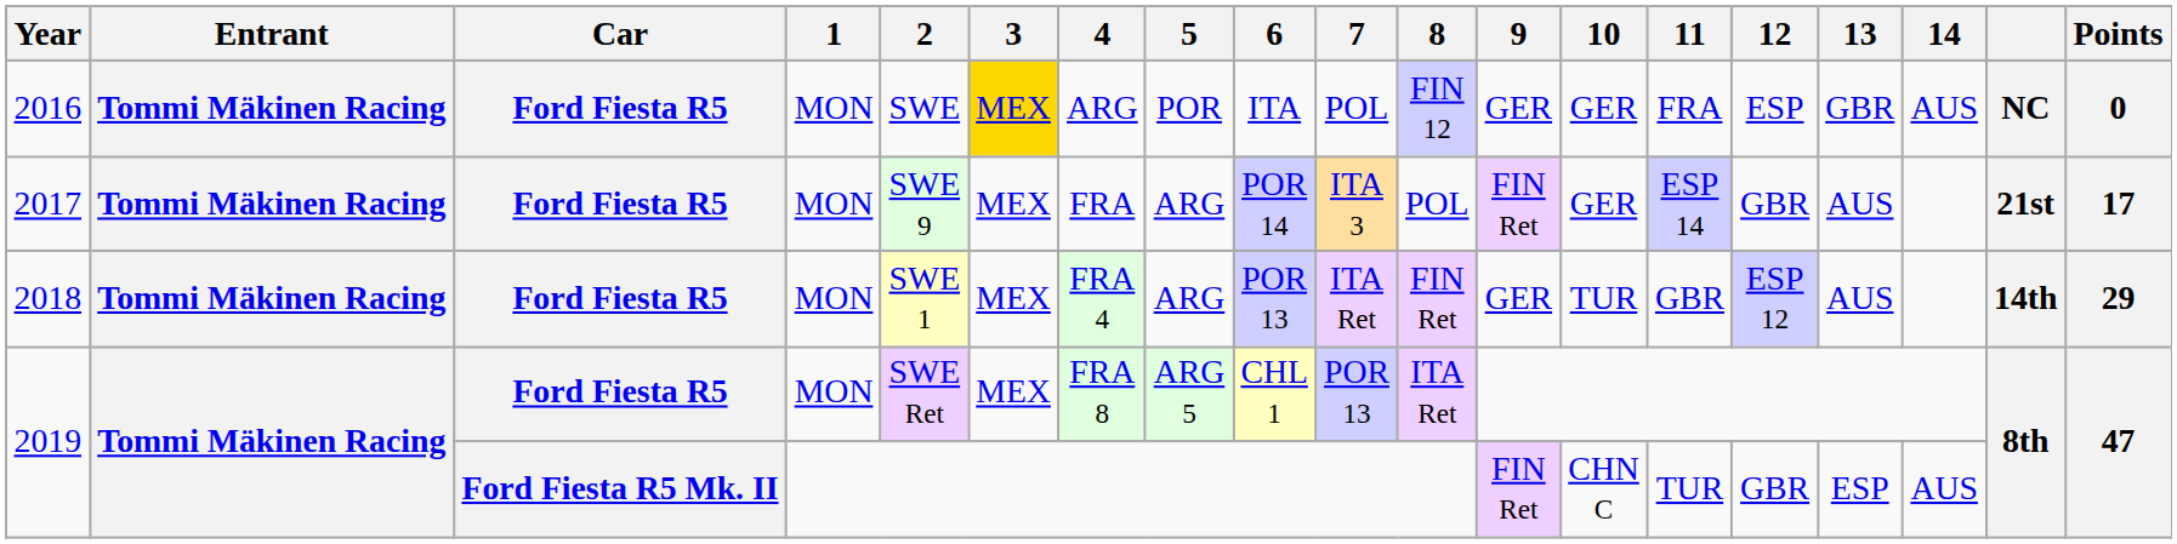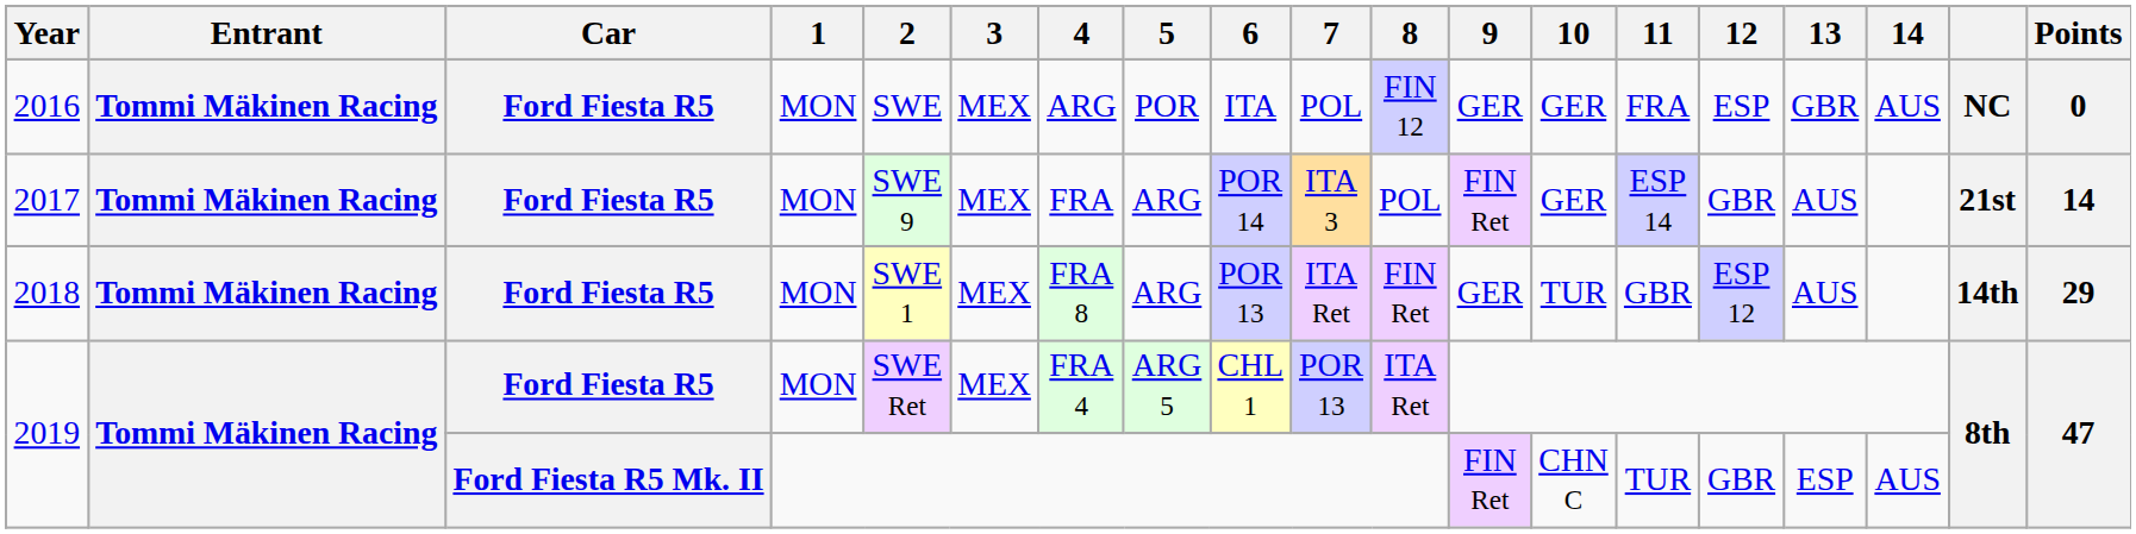2016 | 3: gold background -> no background
2017 | Points: 17 -> 14
2018 | 4: FRA 4 -> FRA 8
2019 / Ford Fiesta R5 | 4: FRA 8 -> FRA 4
